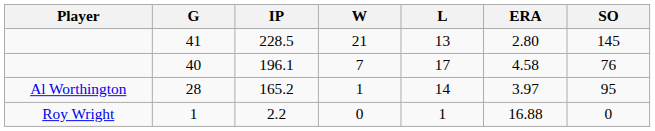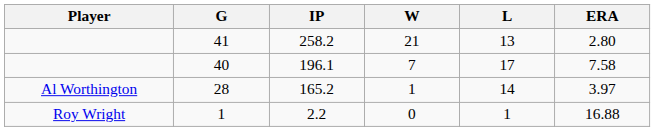- column: SO | 145 | 76 | 95 | 0
41 | IP: 228.5 -> 258.2
40 | ERA: 4.58 -> 7.58
